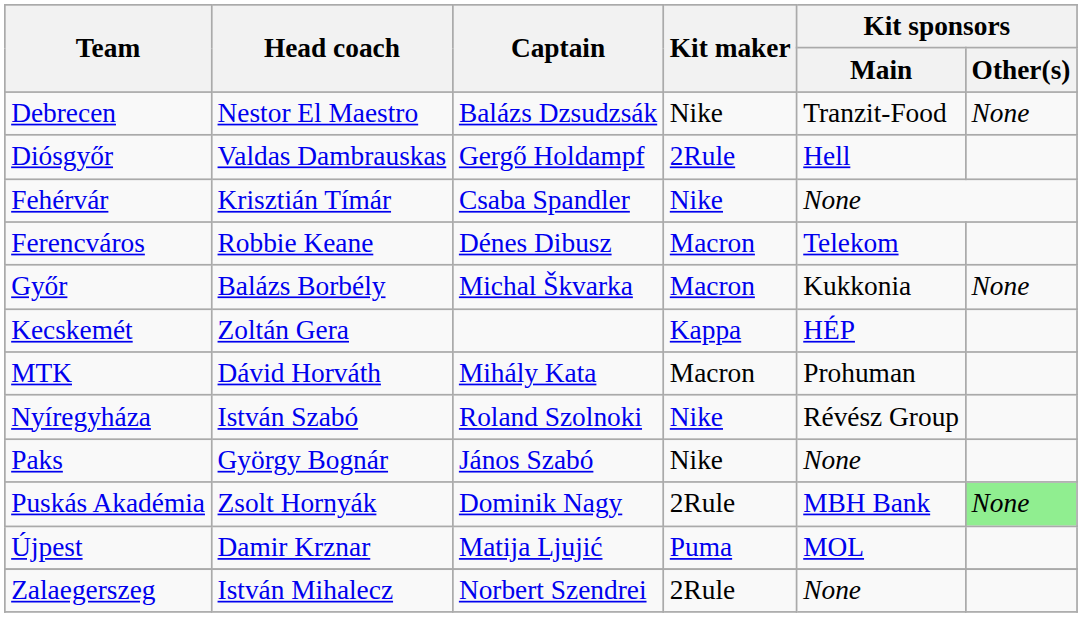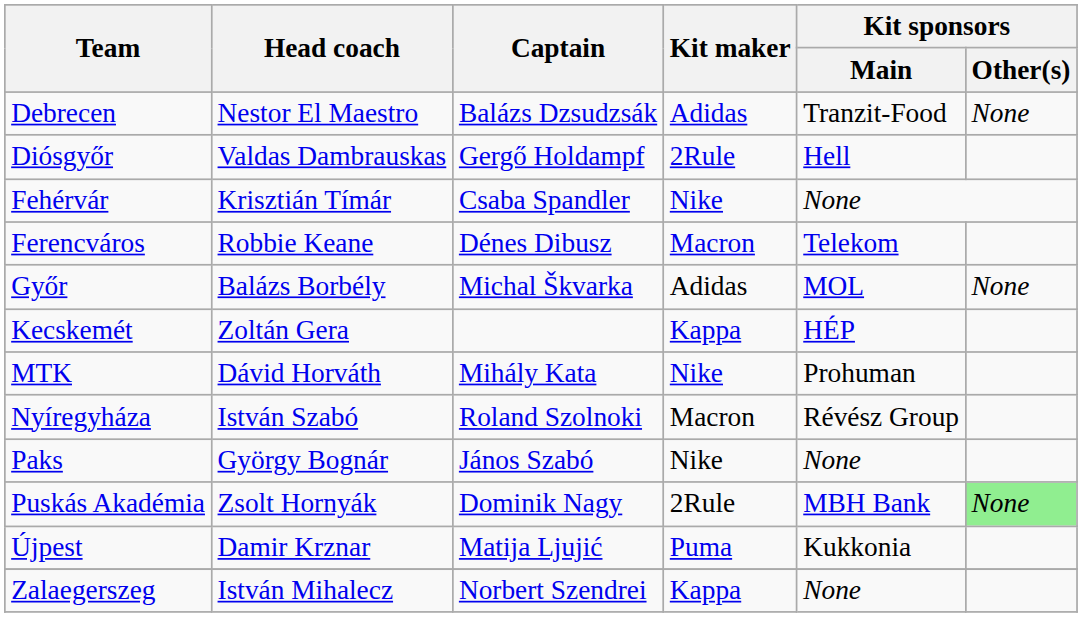Debrecen | Kit maker: Nike -> Adidas
Győr | Kit maker: Macron -> Adidas
Győr | Kit sponsors / Main: Kukkonia -> MOL
MTK | Kit maker: Macron -> Nike
Nyíregyháza | Kit maker: Nike -> Macron
Újpest | Kit sponsors / Main: MOL -> Kukkonia
Zalaegerszeg | Kit maker: 2Rule -> Kappa
